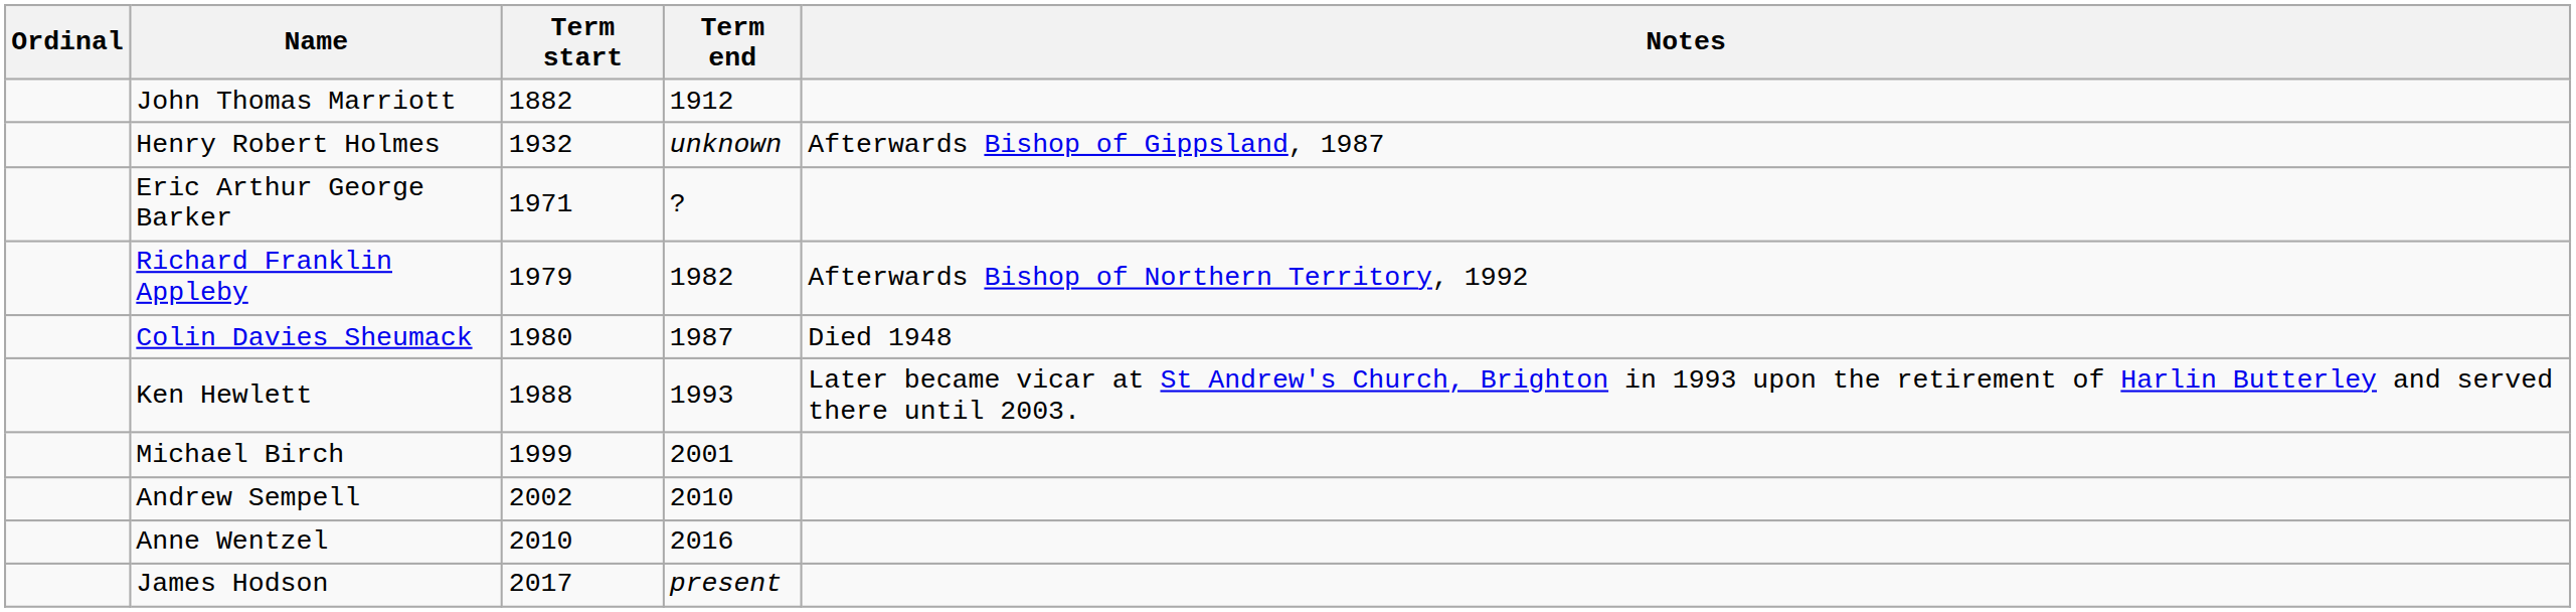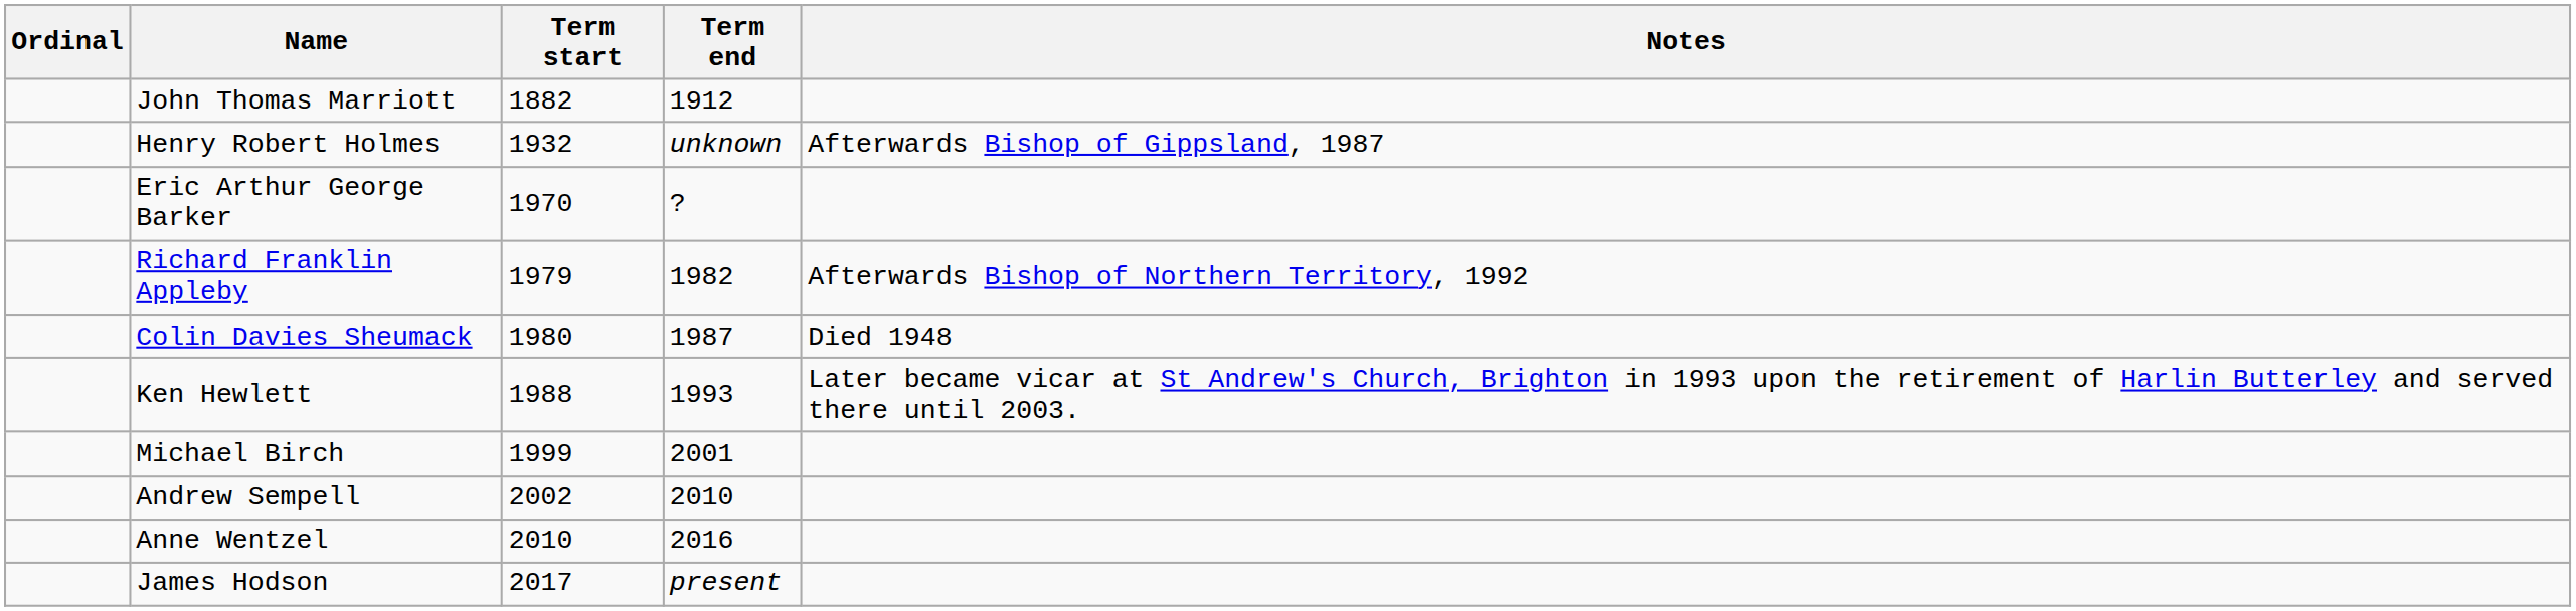Eric Arthur George Barker | Term start: 1971 -> 1970
